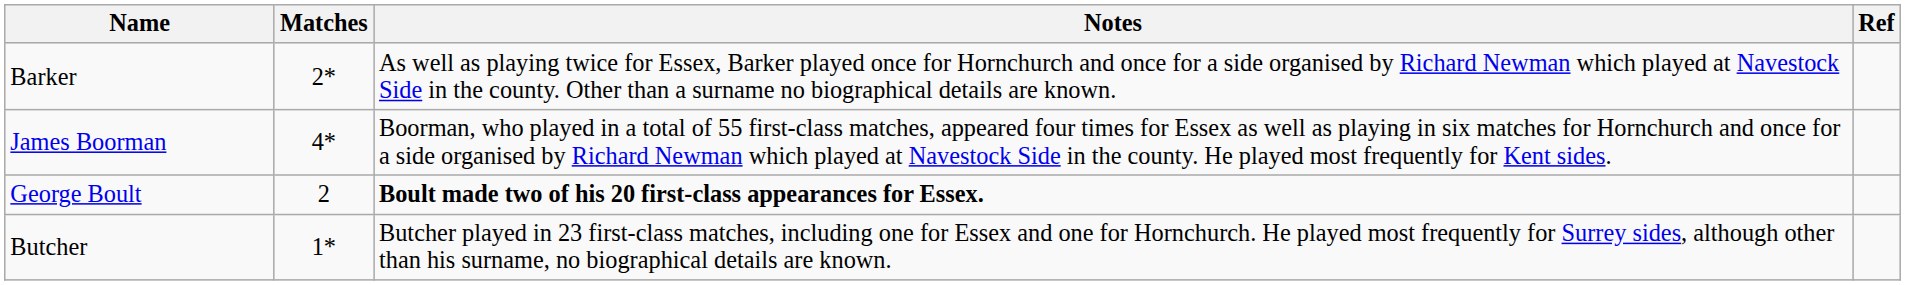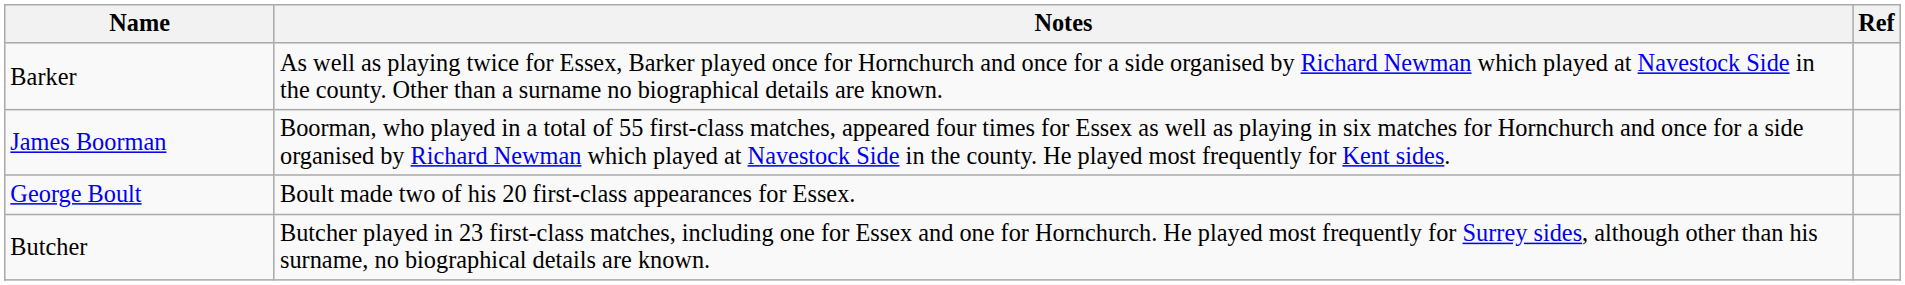- column: Matches | 2* | 4* | 2 | 1*
George Boult | Notes: bold -> normal
